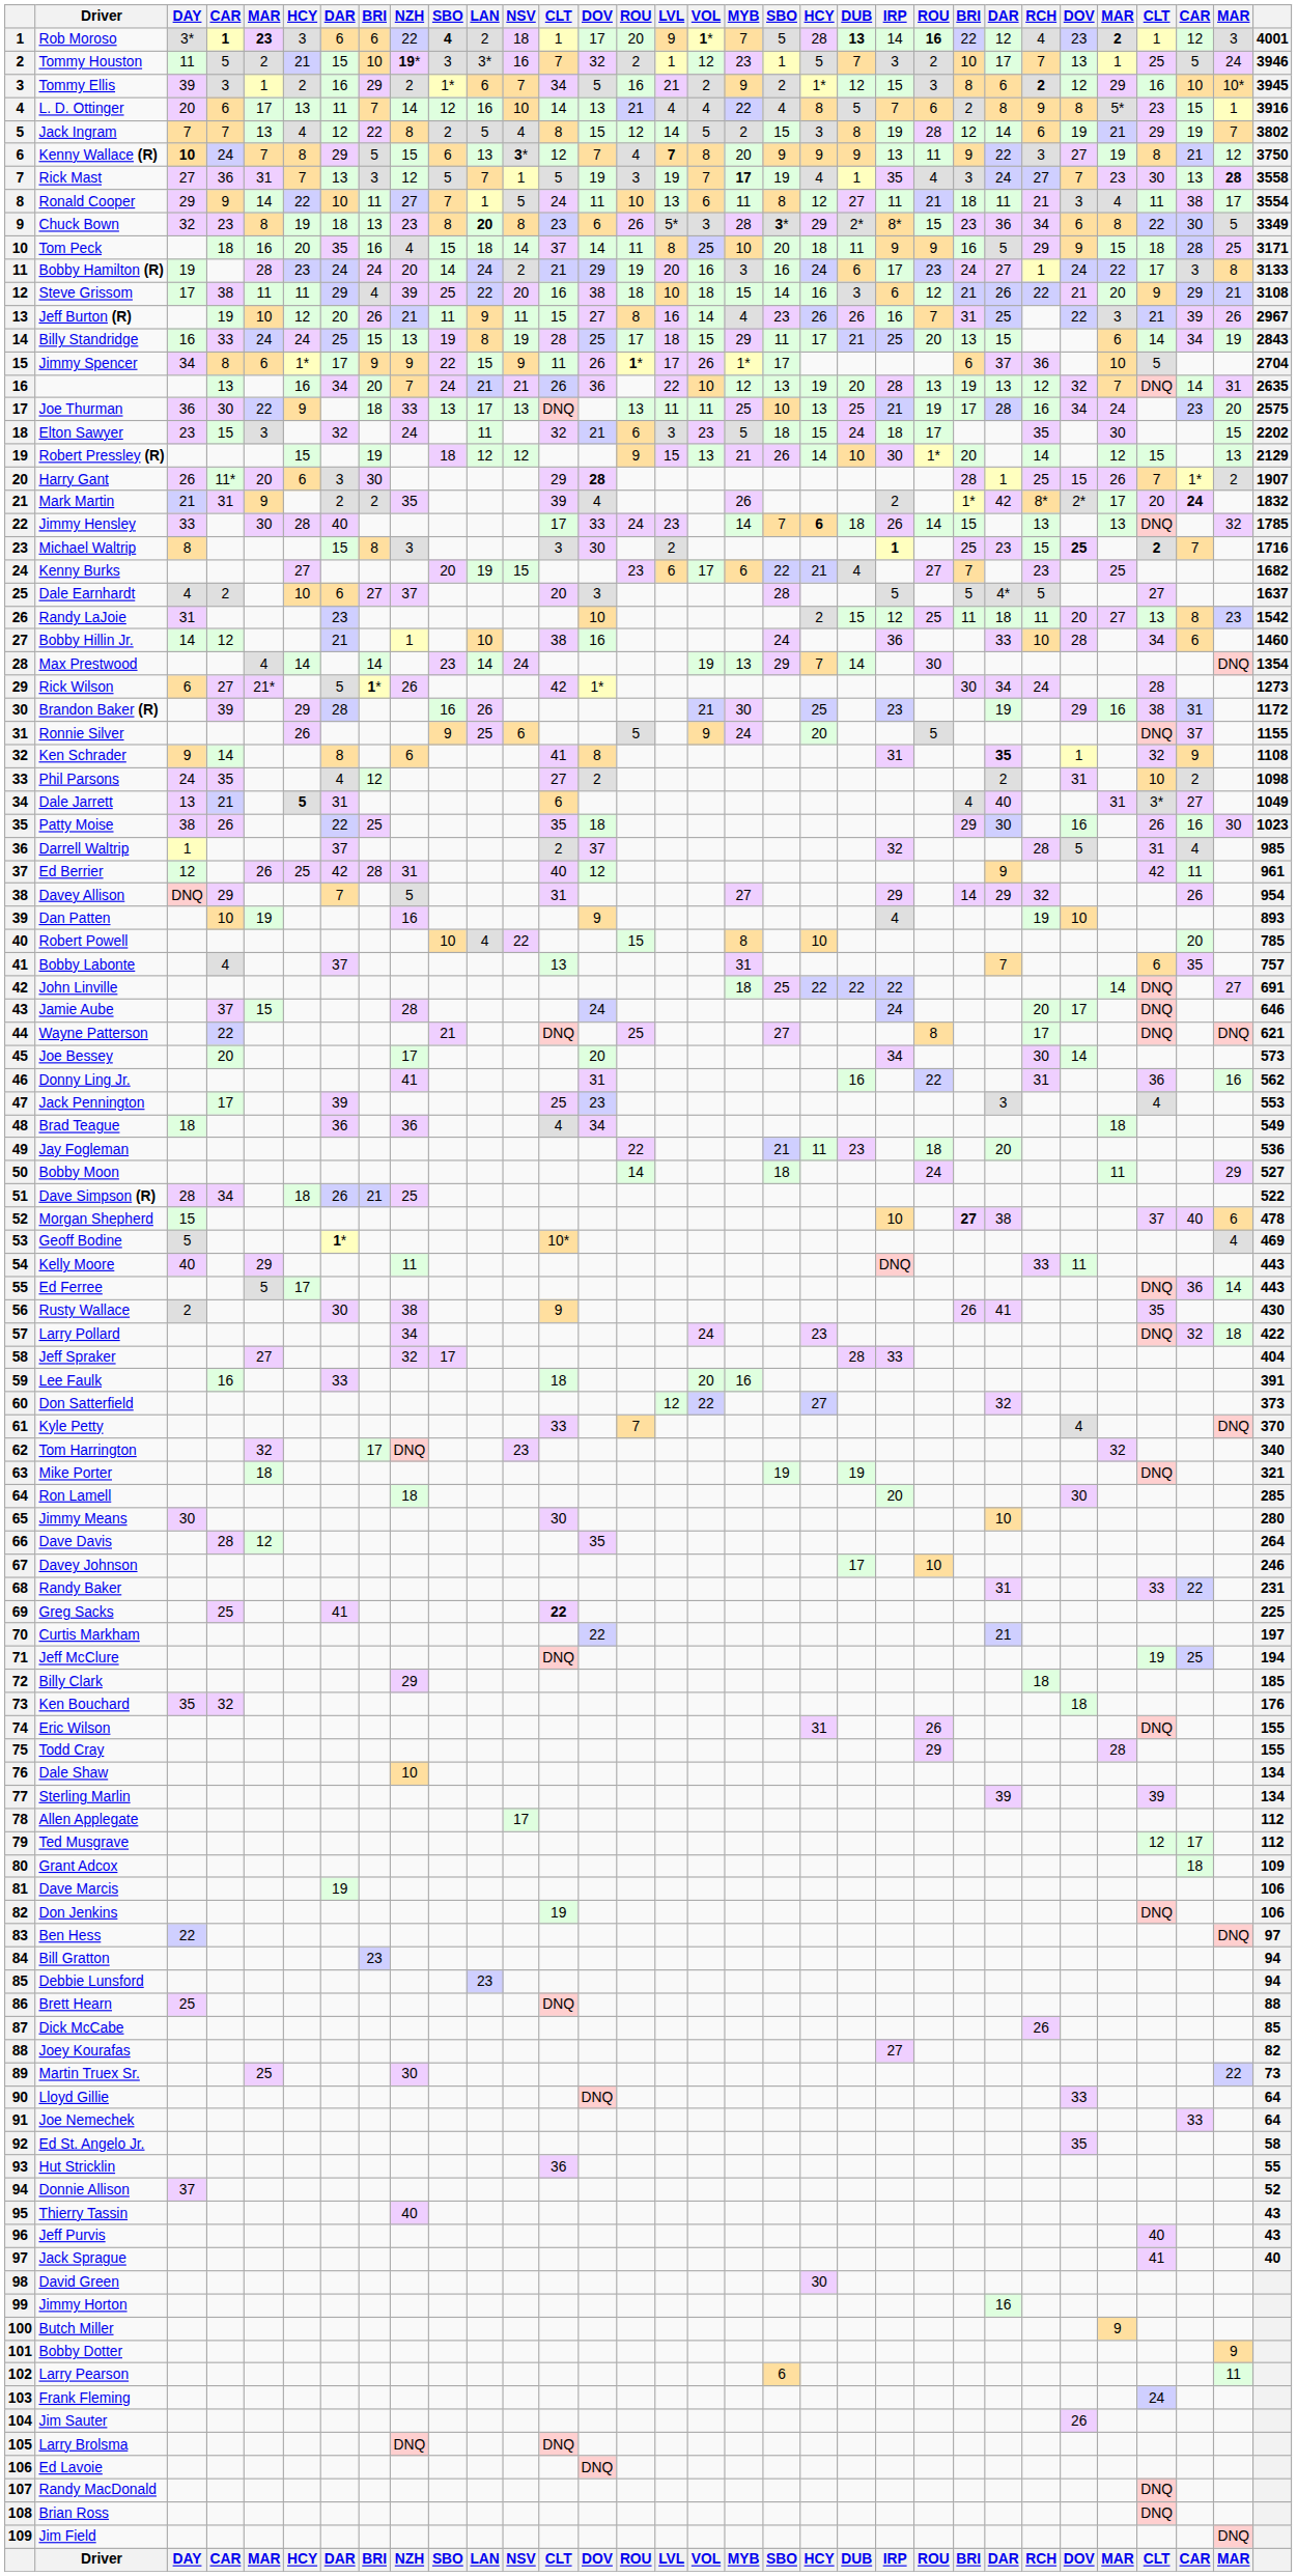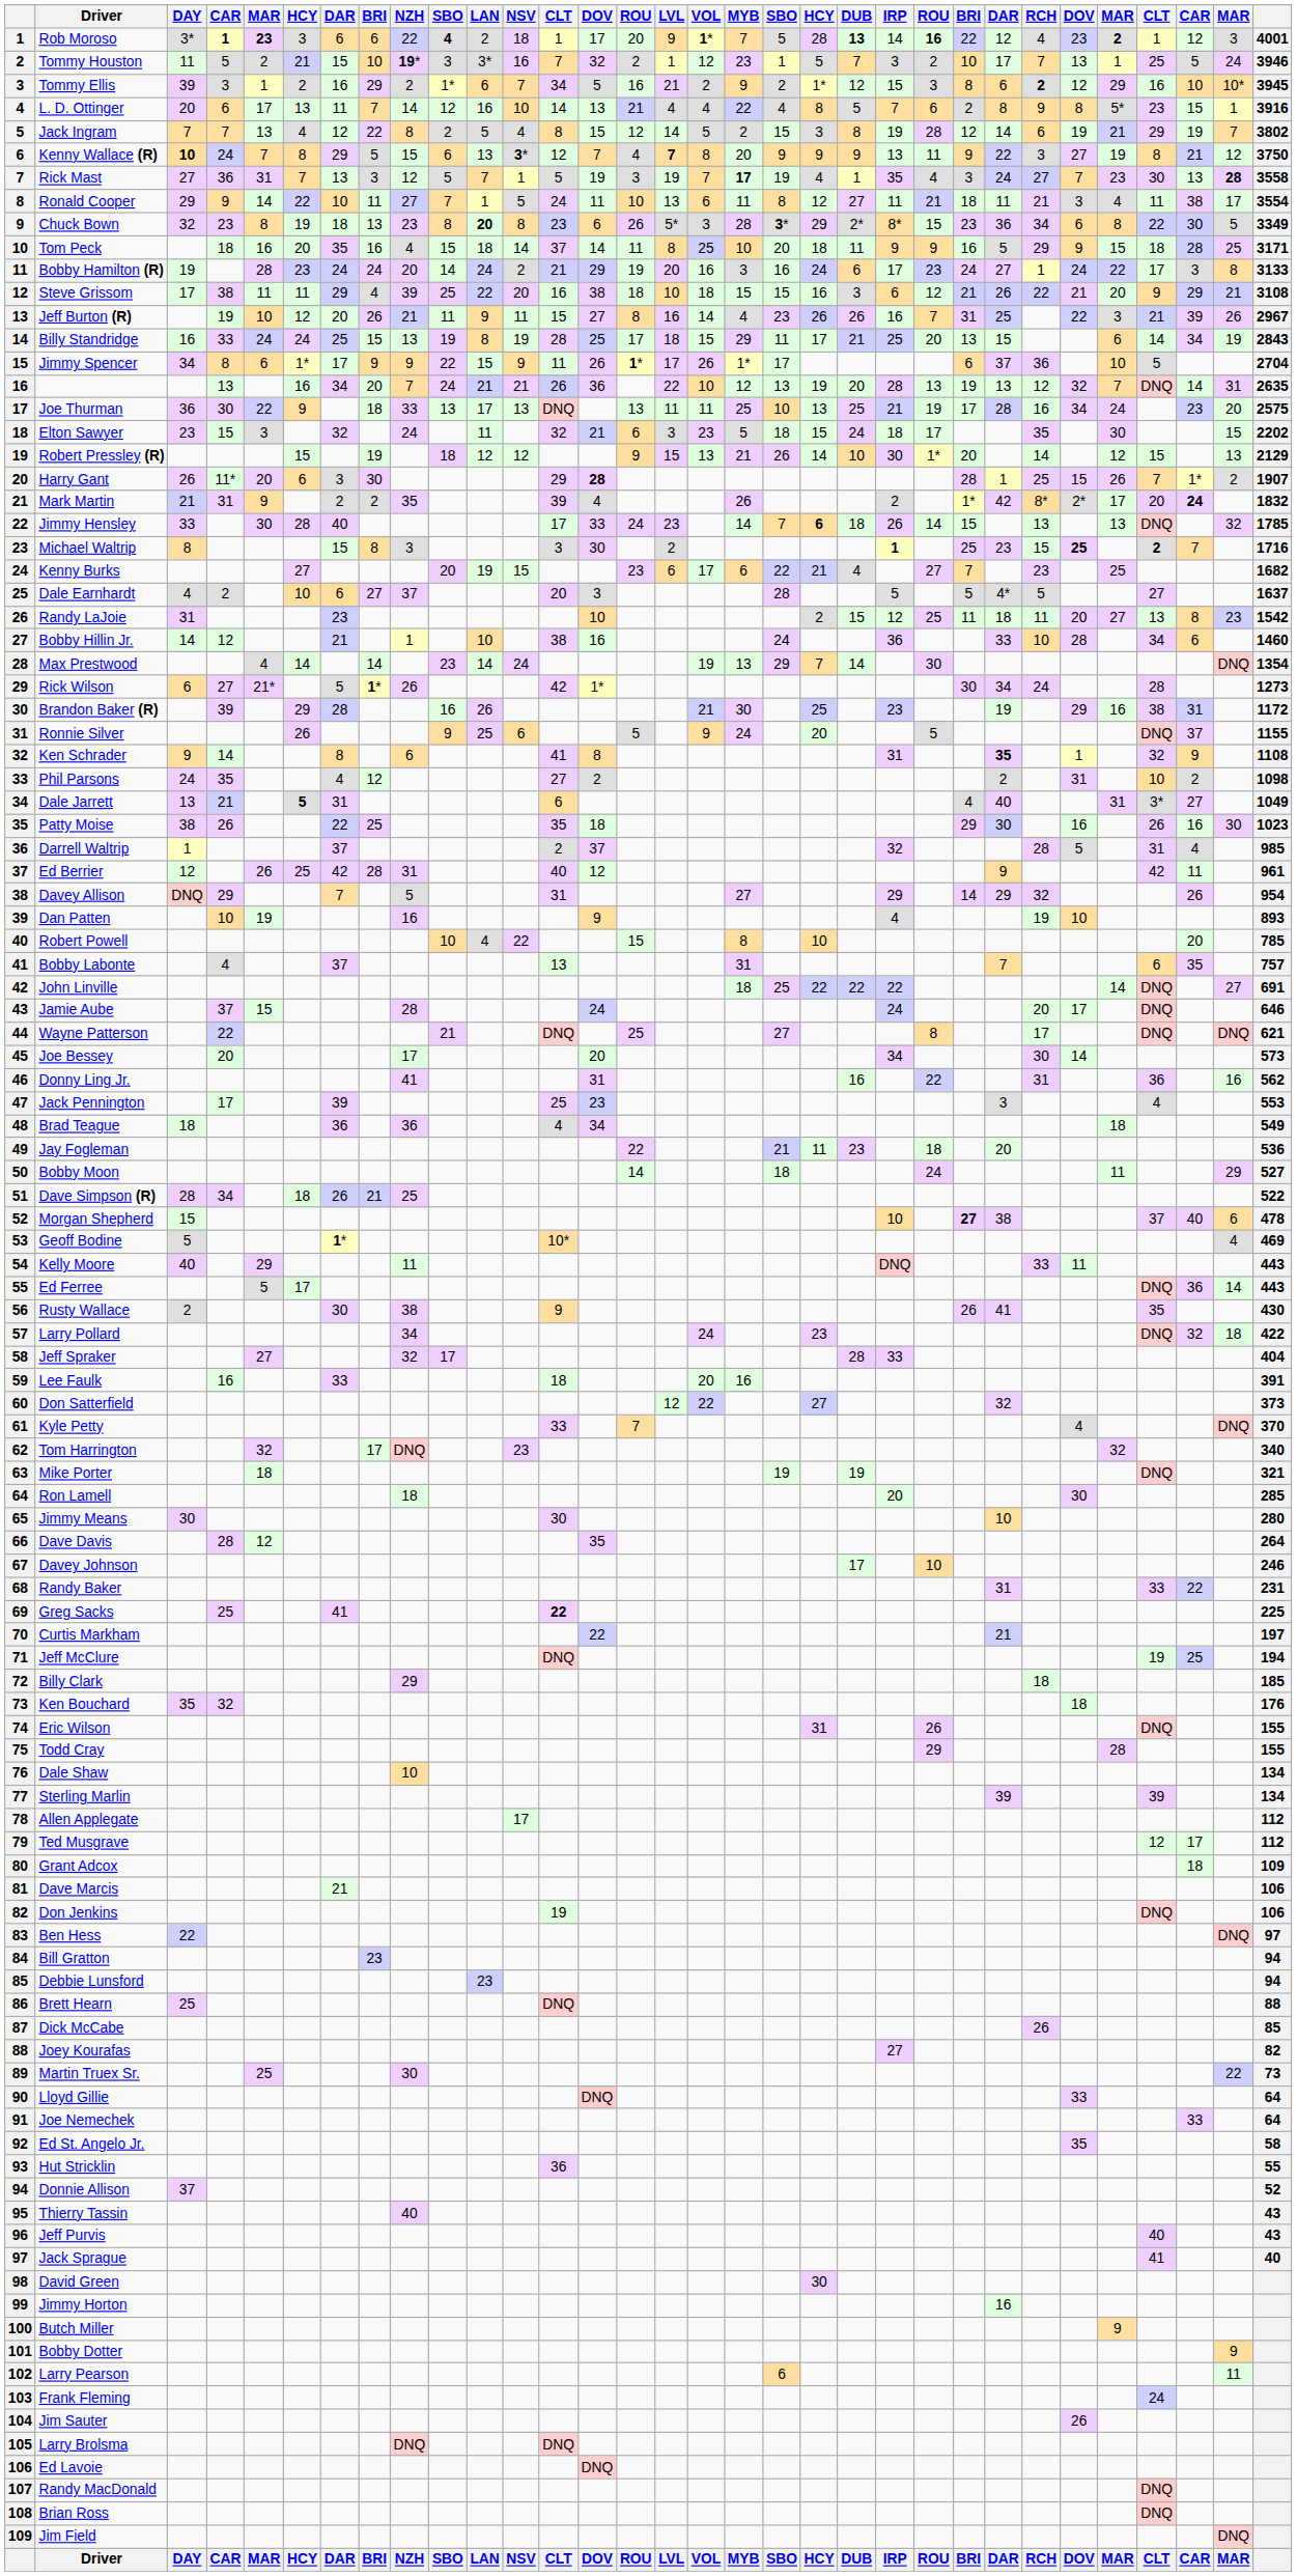Steve Grissom | column 19: 14 -> 15
Dave Marcis | column 7: 19 -> 21
